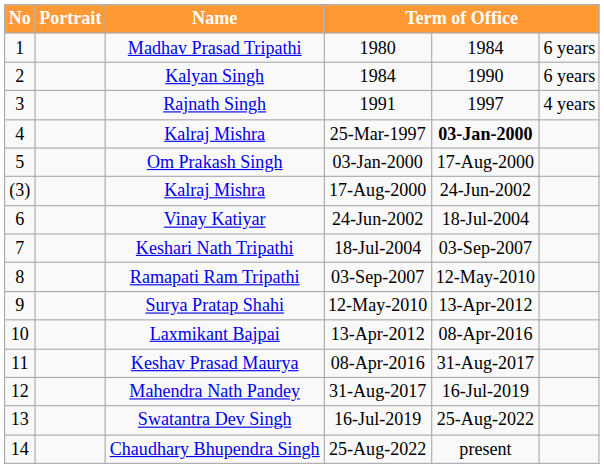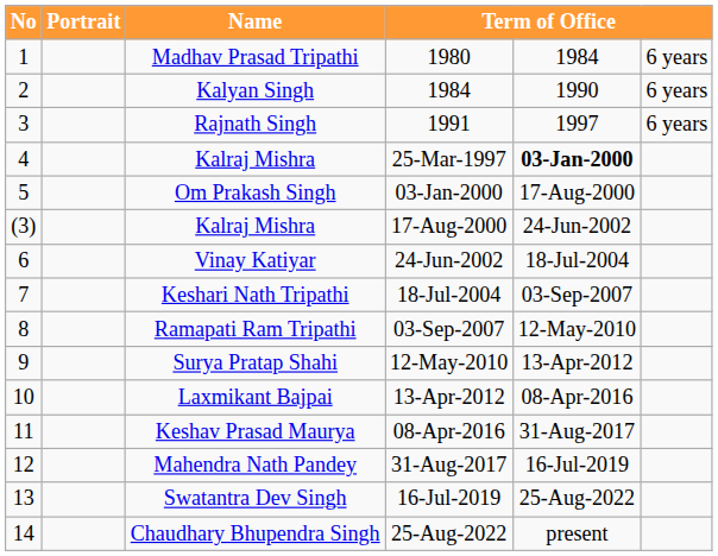1991 | column 6: 4 years -> 6 years
